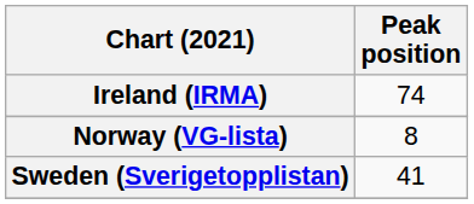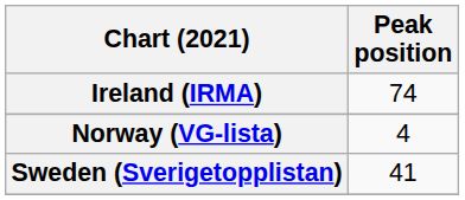Norway (VG-lista) | Peak position: 8 -> 4
